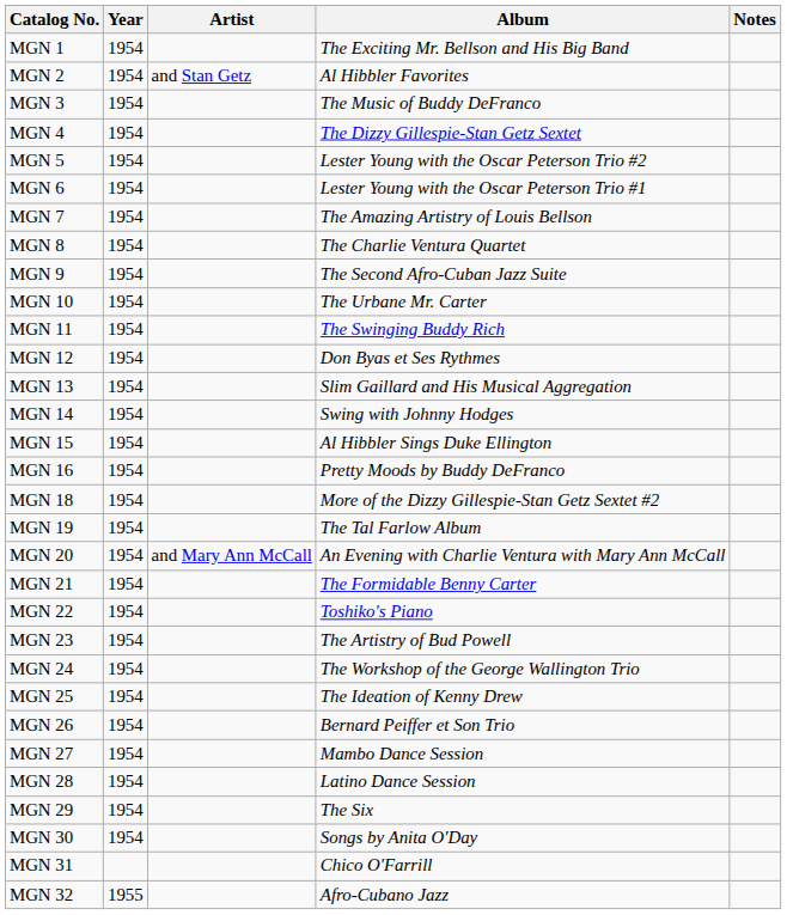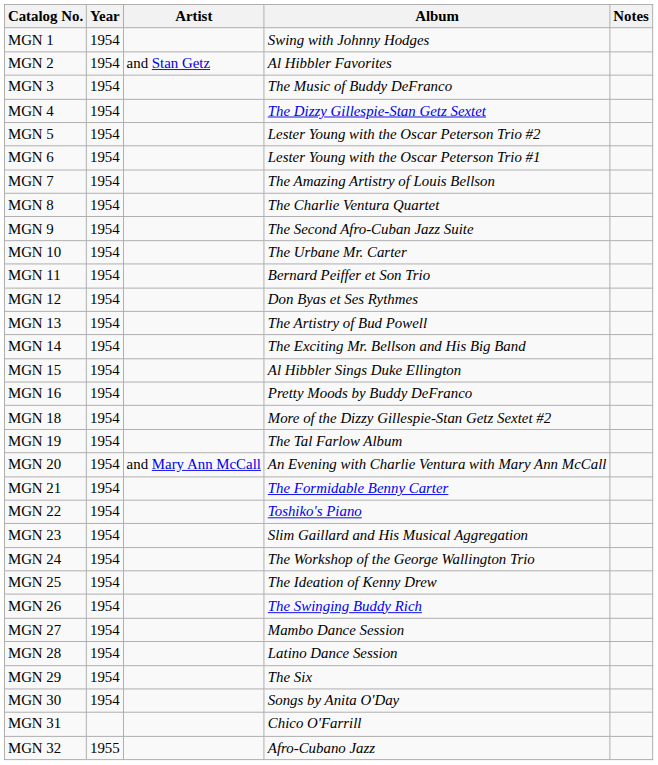MGN 1 | Album: The Exciting Mr. Bellson and His Big Band -> Swing with Johnny Hodges
MGN 11 | Album: The Swinging Buddy Rich -> Bernard Peiffer et Son Trio
MGN 13 | Album: Slim Gaillard and His Musical Aggregation -> The Artistry of Bud Powell
MGN 14 | Album: Swing with Johnny Hodges -> The Exciting Mr. Bellson and His Big Band
MGN 23 | Album: The Artistry of Bud Powell -> Slim Gaillard and His Musical Aggregation
MGN 26 | Album: Bernard Peiffer et Son Trio -> The Swinging Buddy Rich
